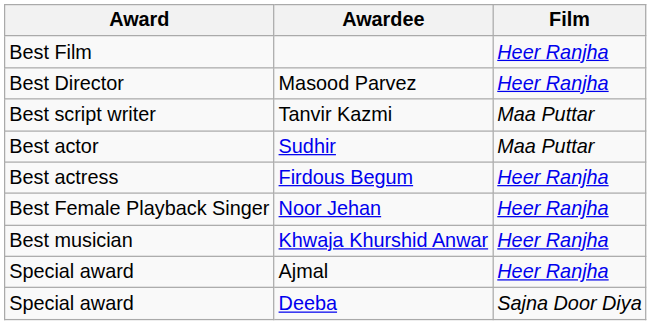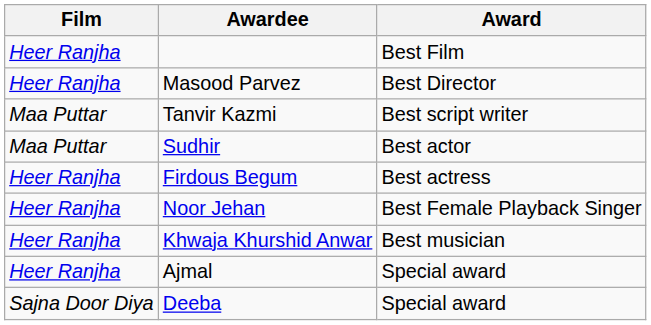columns swapped: Award <-> Film
